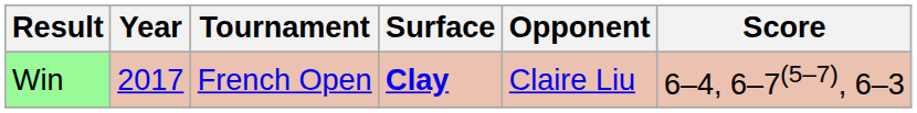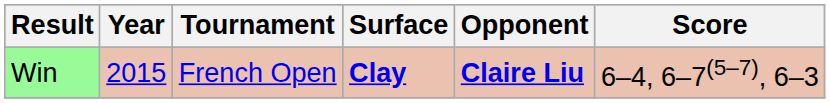Win | Year: 2017 -> 2015
Win | Opponent: normal -> bold
